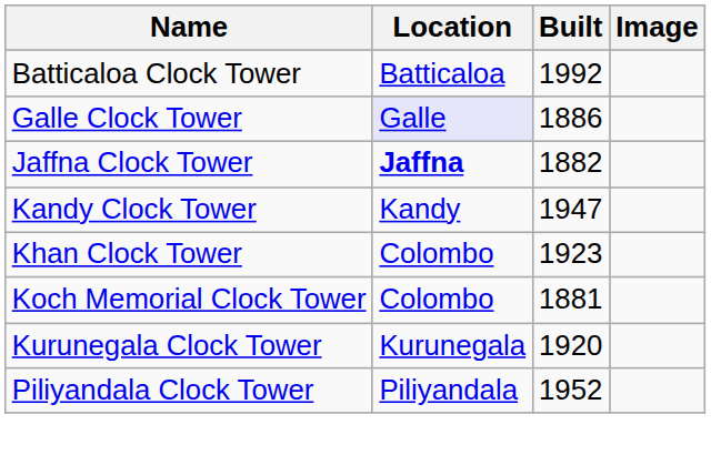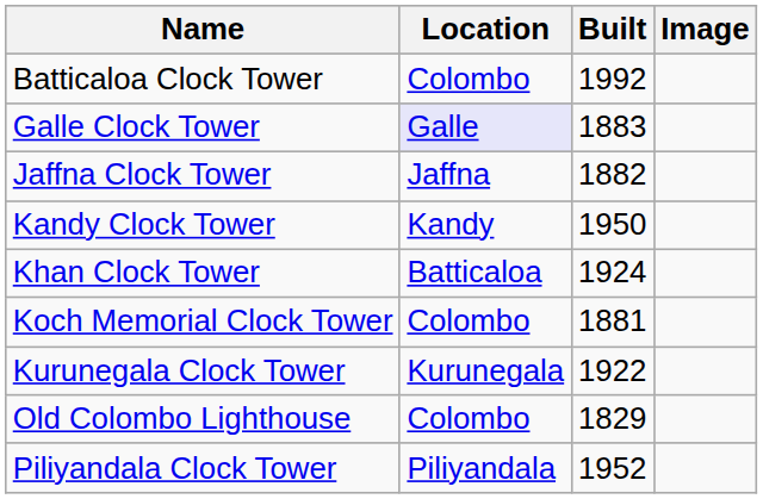Batticaloa Clock Tower | Location: Batticaloa -> Colombo
Galle Clock Tower | Built: 1886 -> 1883
Jaffna Clock Tower | Location: bold -> normal
Kandy Clock Tower | Built: 1947 -> 1950
Khan Clock Tower | Location: Colombo -> Batticaloa
Khan Clock Tower | Built: 1923 -> 1924
Kurunegala Clock Tower | Built: 1920 -> 1922
+ row: Old Colombo Lighthouse | Colombo | 1829
